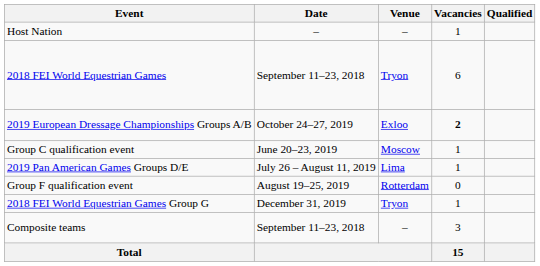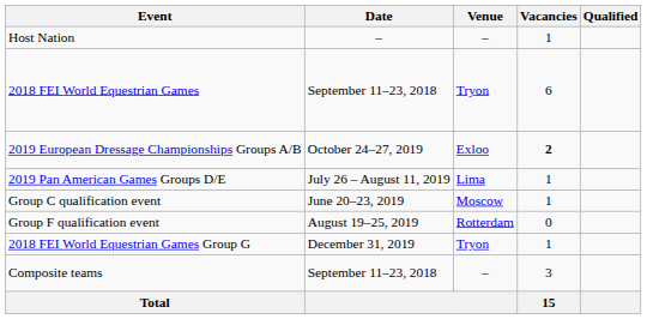rows swapped: Group C qualification event <-> 2019 Pan American Games Groups D/E
